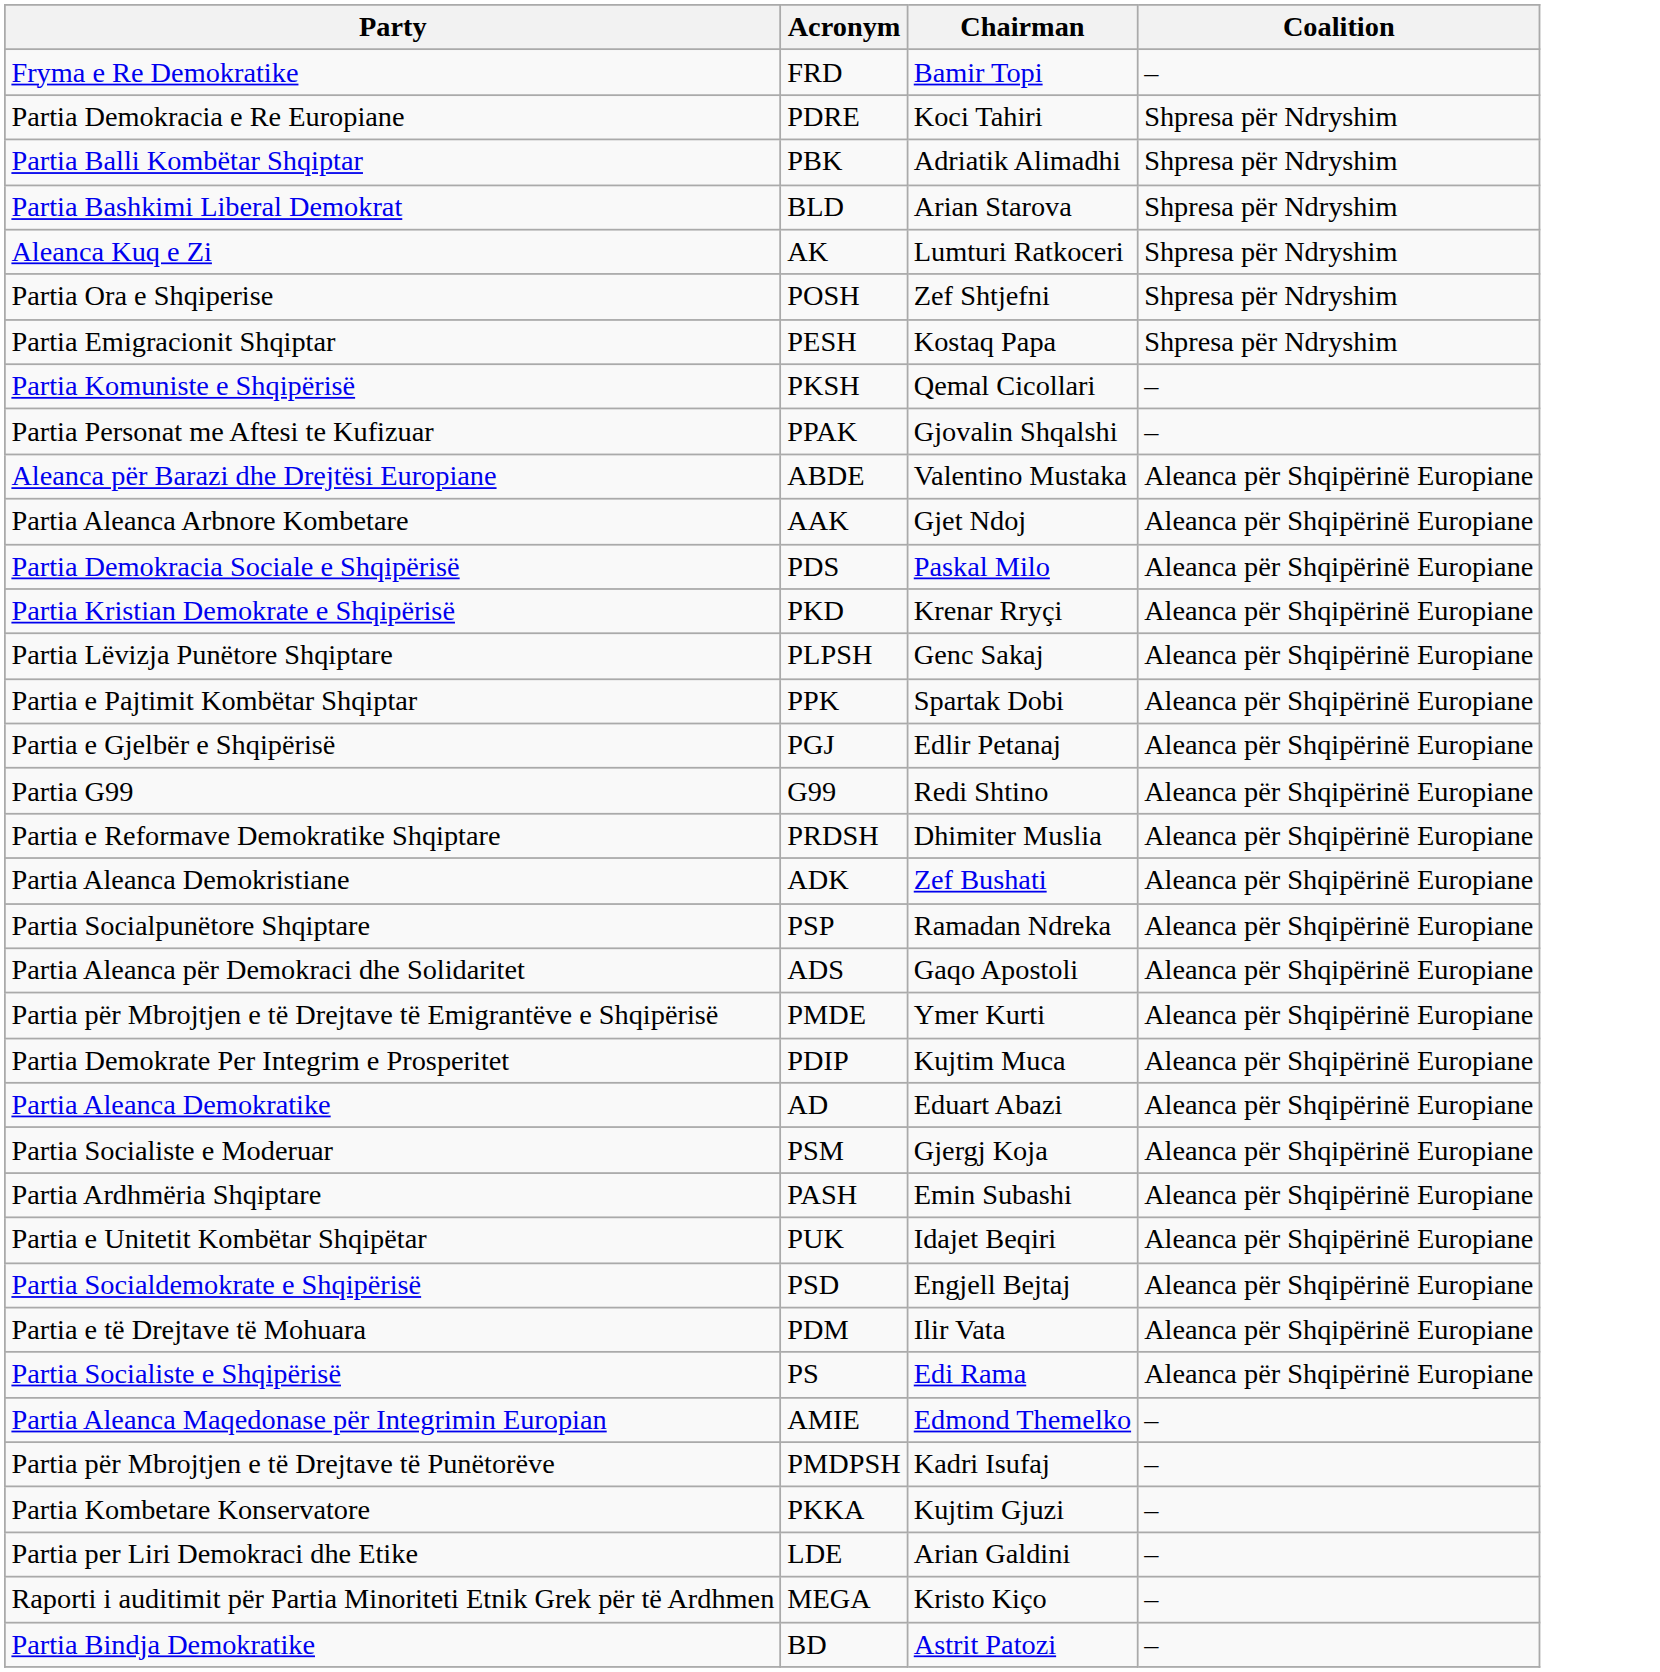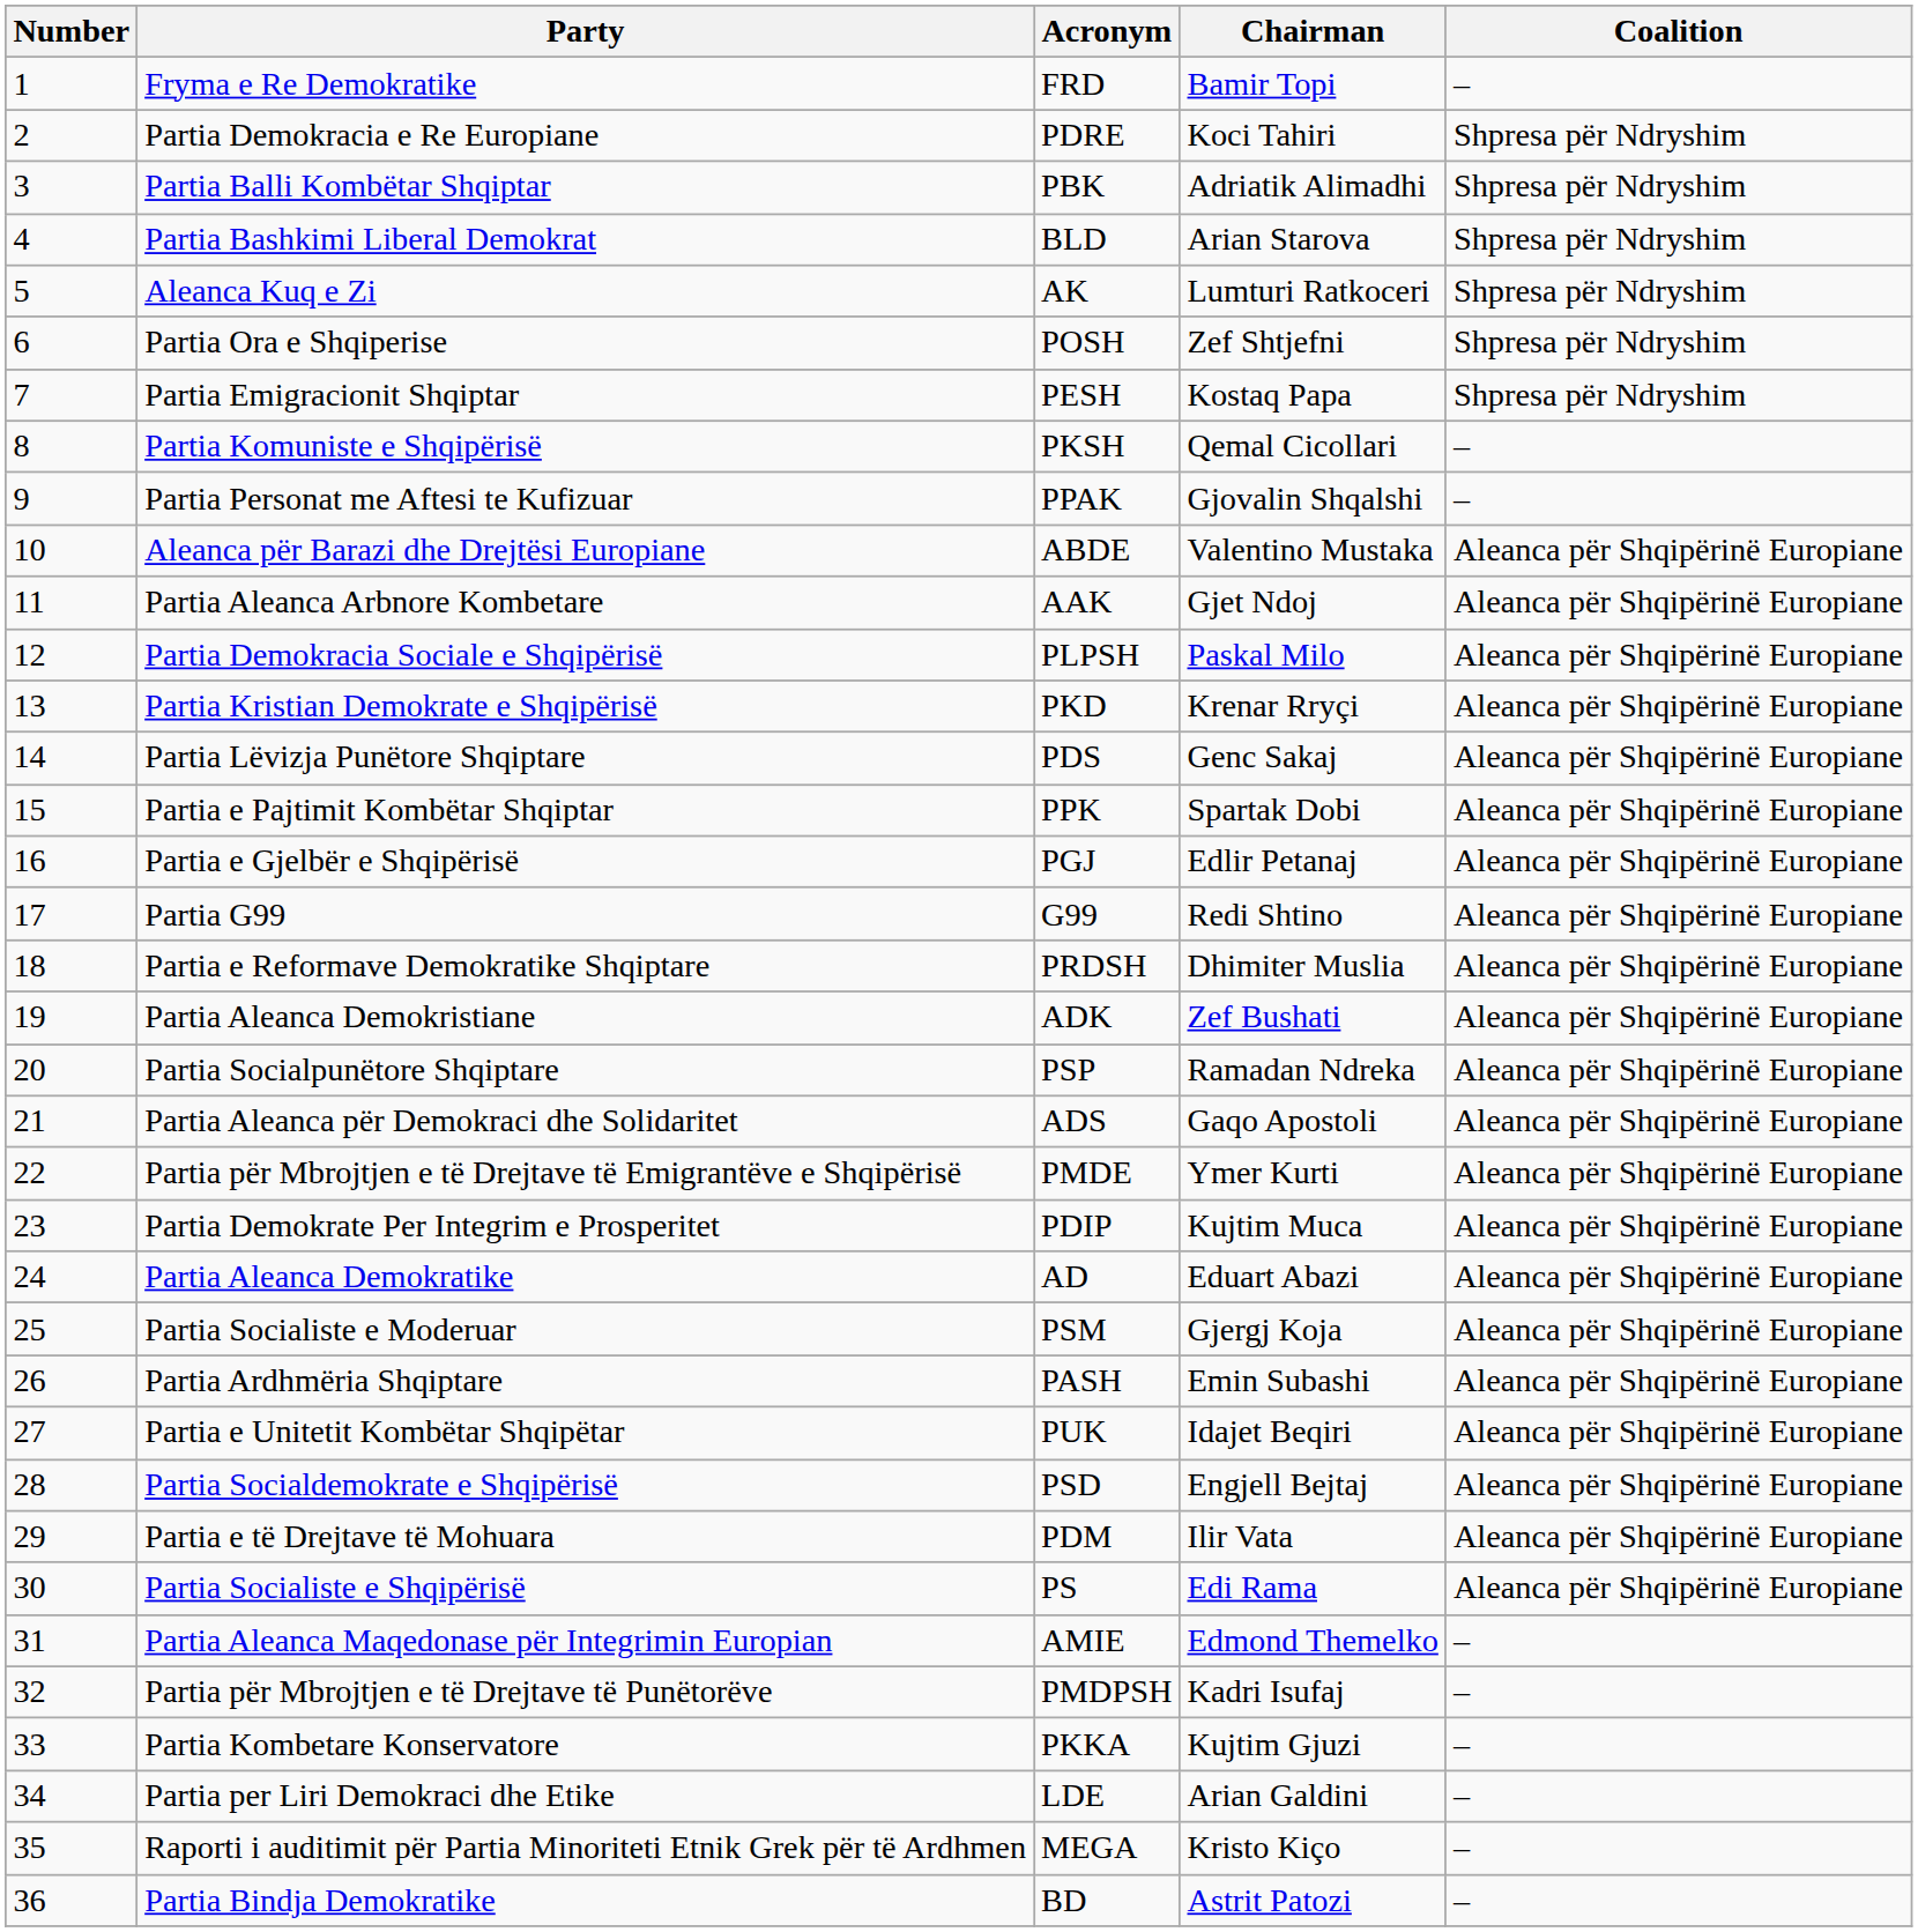+ column: Number | 1 | 2 | 3 | 4 | 5 | 6 | 7 | 8 | 9 | 10 | 11 | 12 | 13 | 14 | 15 | 16 | 17 | 18 | 19 | 20 | 21 | 22 | 23 | 24 | 25 | 26 | 27 | 28 | 29 | 30 | 31 | 32 | 33 | 34 | 35 | 36
Partia Demokracia Sociale e Shqipërisë | Acronym: PDS -> PLPSH
Partia Lëvizja Punëtore Shqiptare | Acronym: PLPSH -> PDS
